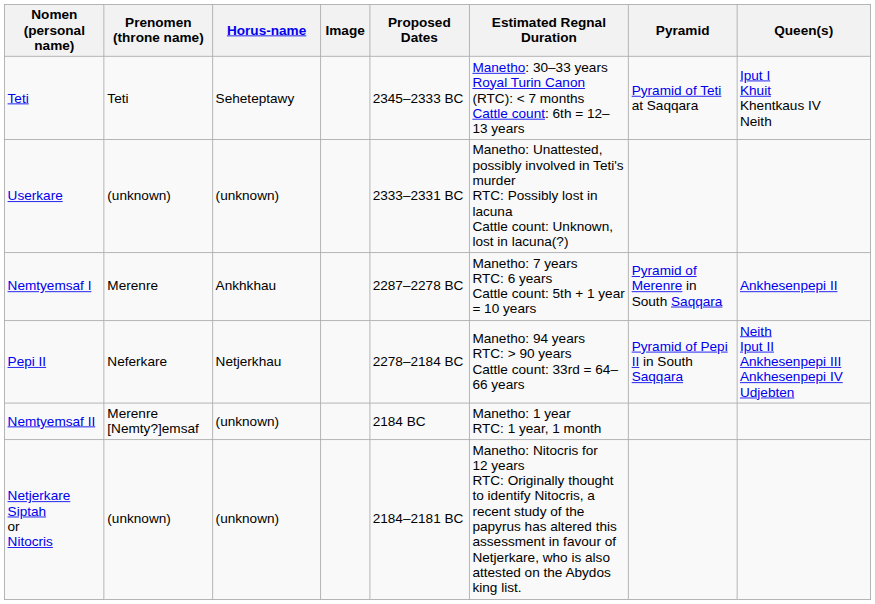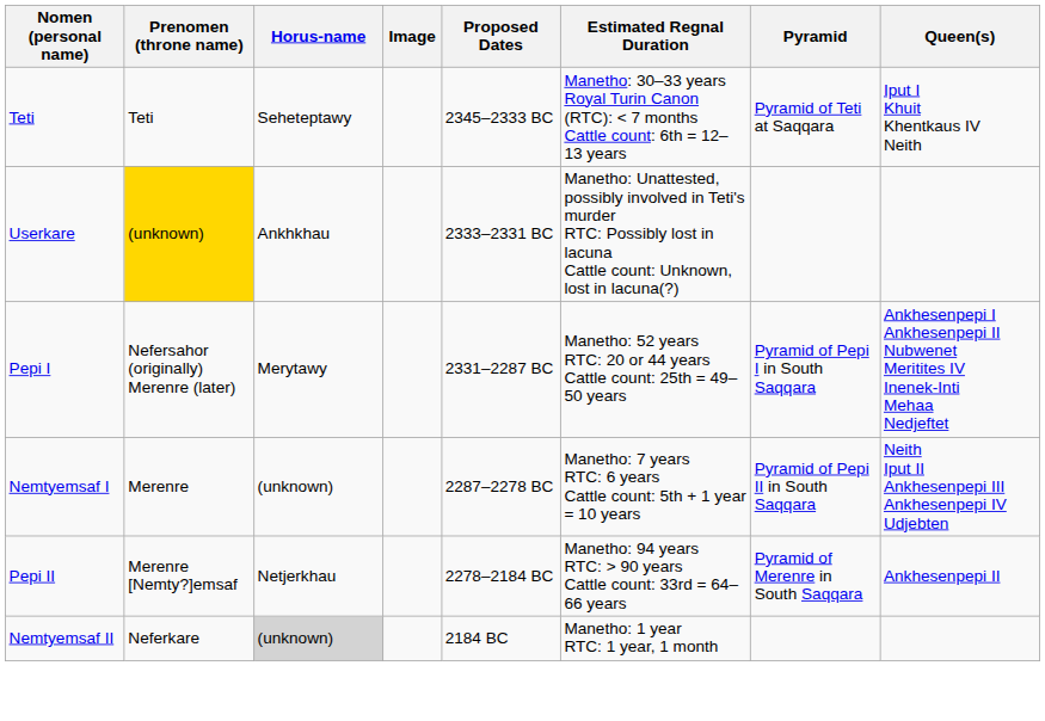Userkare | Prenomen (throne name): no background -> gold background
Userkare | Horus-name: (unknown) -> Ankhkhau
+ row: Pepi I | Nefersahor (originally) Merenre (later) | Merytawy | 2331–2287 BC | Manetho: 52 years RTC: 20 or 44 years Cattle count: 25th = 49–50 years | Pyramid of Pepi I in South Saqqara | Ankhesenpepi I Ankhesenpepi II Nubwenet Meritites IV Inenek-Inti Mehaa Nedjeftet
Nemtyemsaf I | Horus-name: Ankhkhau -> (unknown)
Nemtyemsaf I | Pyramid: Pyramid of Merenre in South Saqqara -> Pyramid of Pepi II in South Saqqara
Nemtyemsaf I | Queen(s): Ankhesenpepi II -> Neith Iput II Ankhesenpepi III Ankhesenpepi IV Udjebten
Pepi II | Prenomen (throne name): Neferkare -> Merenre [Nemty?]emsaf
Pepi II | Pyramid: Pyramid of Pepi II in South Saqqara -> Pyramid of Merenre in South Saqqara
Pepi II | Queen(s): Neith Iput II Ankhesenpepi III Ankhesenpepi IV Udjebten -> Ankhesenpepi II
Nemtyemsaf II | Prenomen (throne name): Merenre [Nemty?]emsaf -> Neferkare
Nemtyemsaf II | Horus-name: no background -> lightgrey background
- row: Netjerkare Siptah or Nitocris | (unknown) | (unknown) | 2184–2181 BC | Manetho: Nitocris for 12 years RTC: Originally thought to identify Nitocris, a recent study of the papyrus has altered this assessment in favour of Netjerkare, who is also attested on the Abydos king list.
